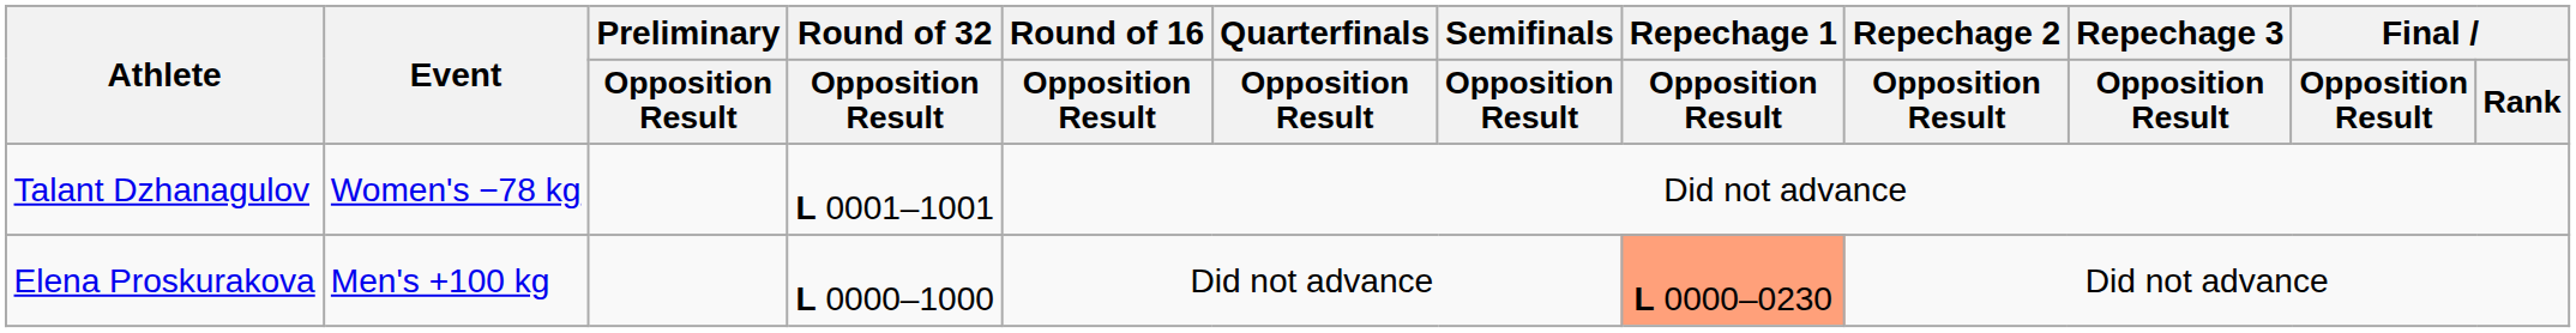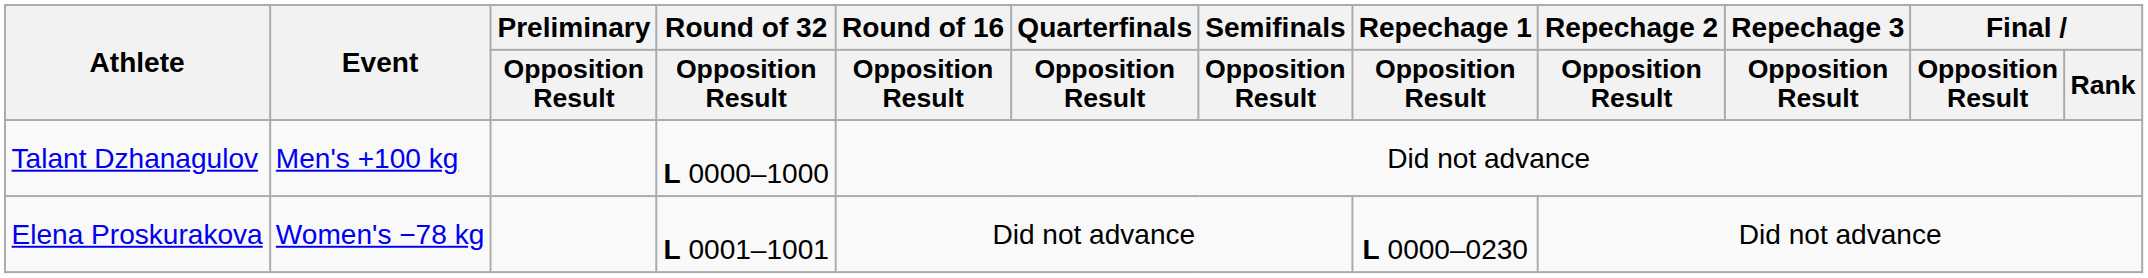Talant Dzhanagulov | Event: Women's −78 kg -> Men's +100 kg
Talant Dzhanagulov | Round of 32 / Opposition Result: L 0001–1001 -> L 0000–1000
Elena Proskurakova | Event: Men's +100 kg -> Women's −78 kg
Elena Proskurakova | Round of 32 / Opposition Result: L 0000–1000 -> L 0001–1001
Elena Proskurakova | Repechage 1 / Opposition Result: lightsalmon background -> no background
